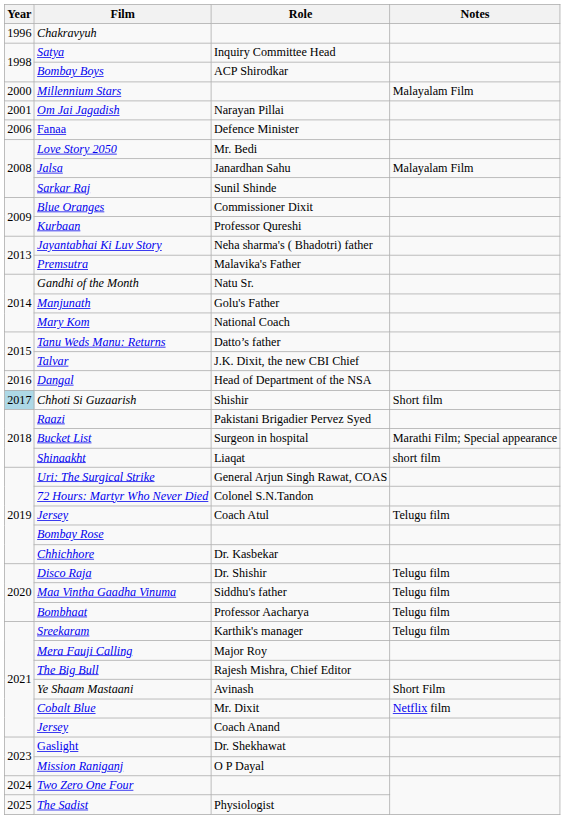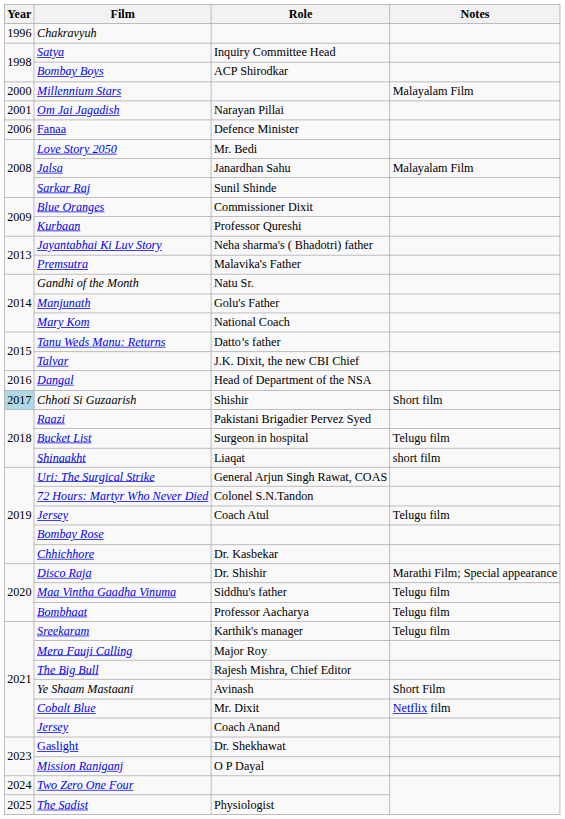Bucket List | Notes: Marathi Film; Special appearance -> Telugu film
Disco Raja | Notes: Telugu film -> Marathi Film; Special appearance
